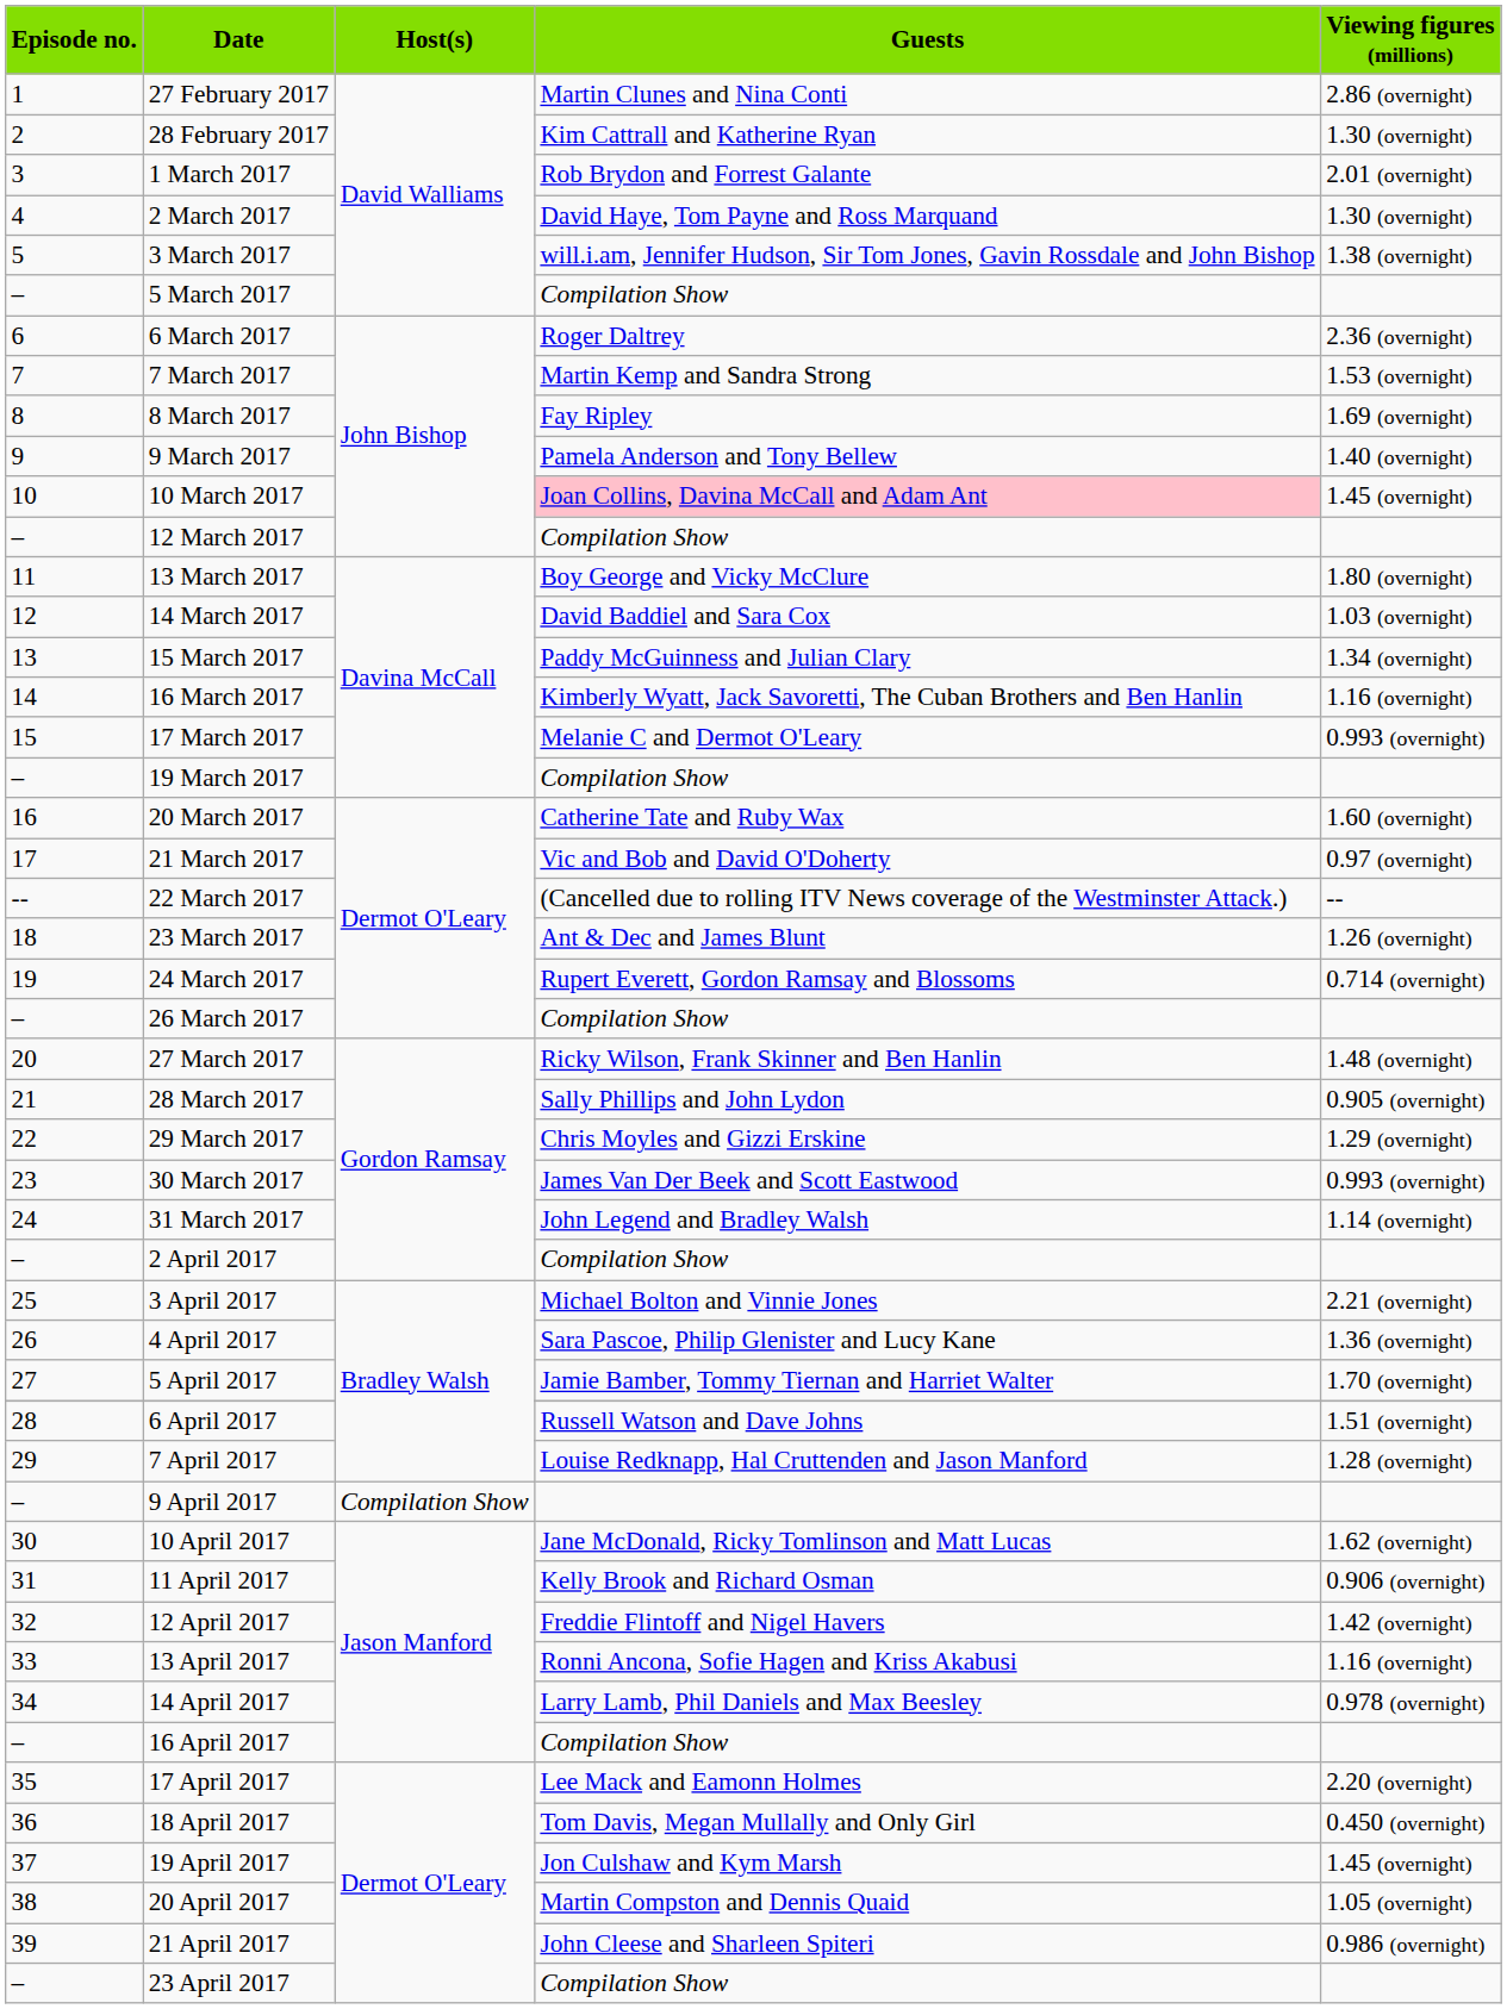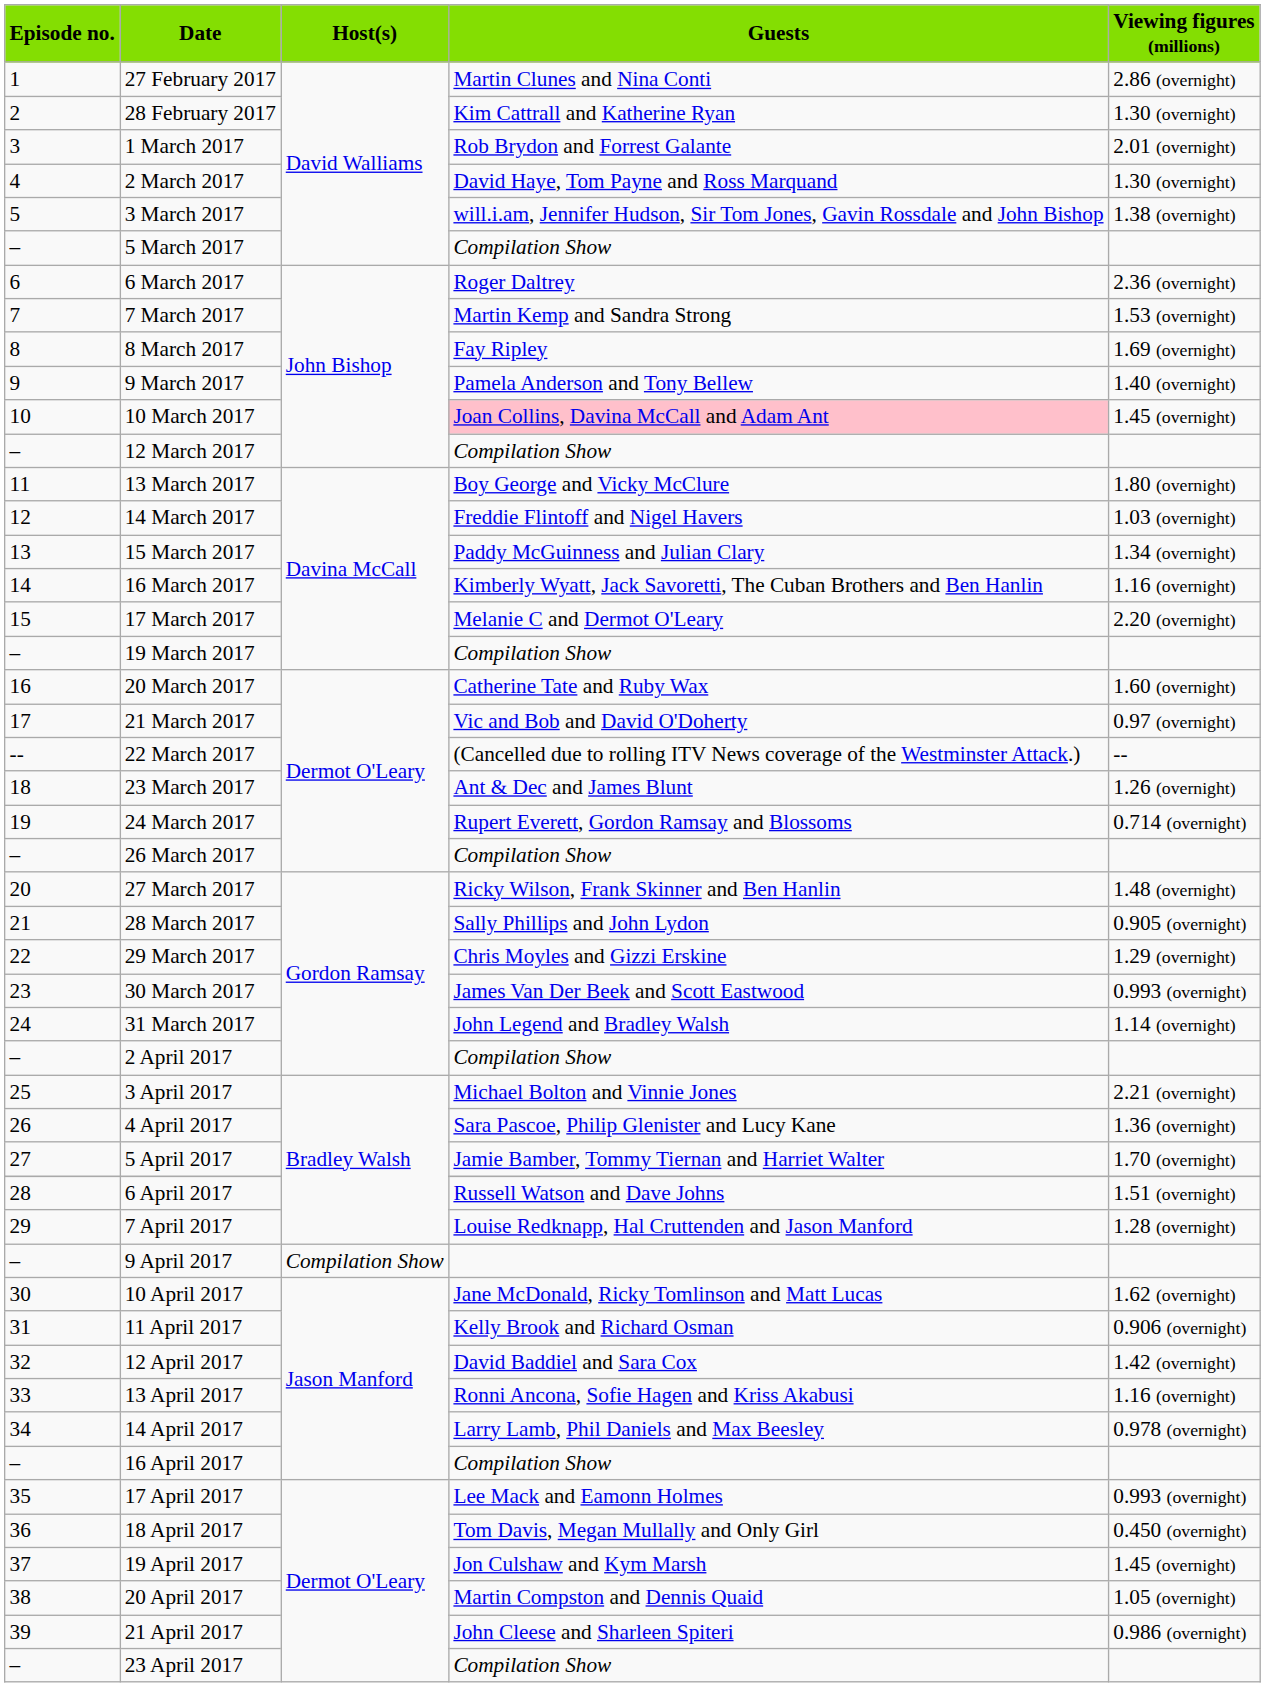14 March 2017 | Guests: David Baddiel and Sara Cox -> Freddie Flintoff and Nigel Havers
17 March 2017 | Viewing figures (millions): 0.993 (overnight) -> 2.20 (overnight)
12 April 2017 | Guests: Freddie Flintoff and Nigel Havers -> David Baddiel and Sara Cox
17 April 2017 | Viewing figures (millions): 2.20 (overnight) -> 0.993 (overnight)
